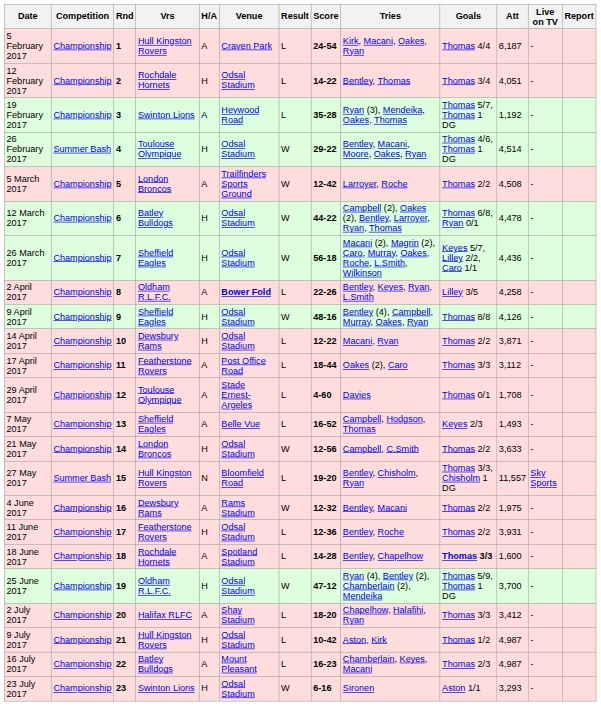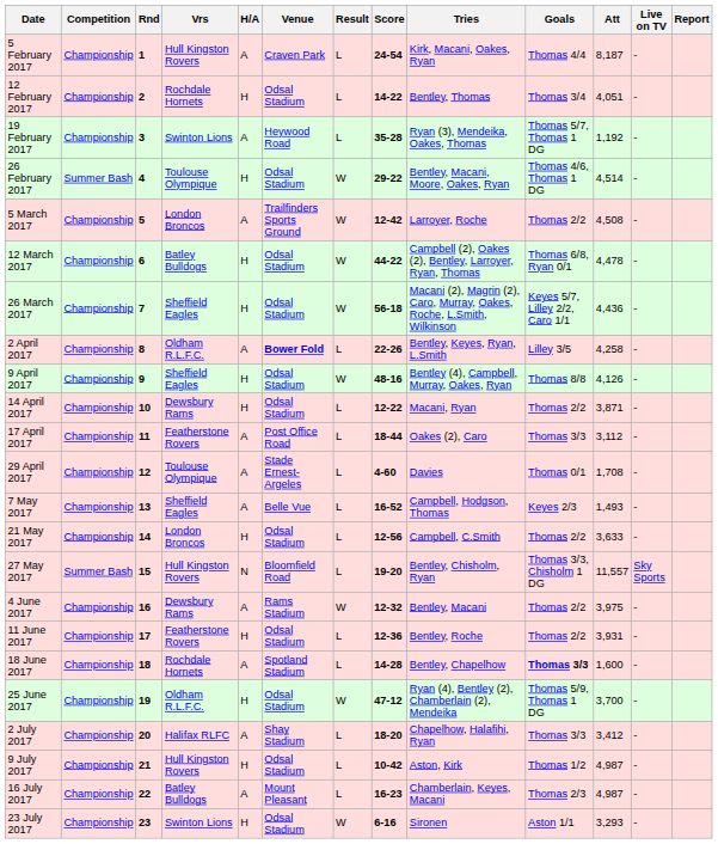21 May 2017 | Result: W -> L
4 June 2017 | Att: 1,975 -> 3,975
